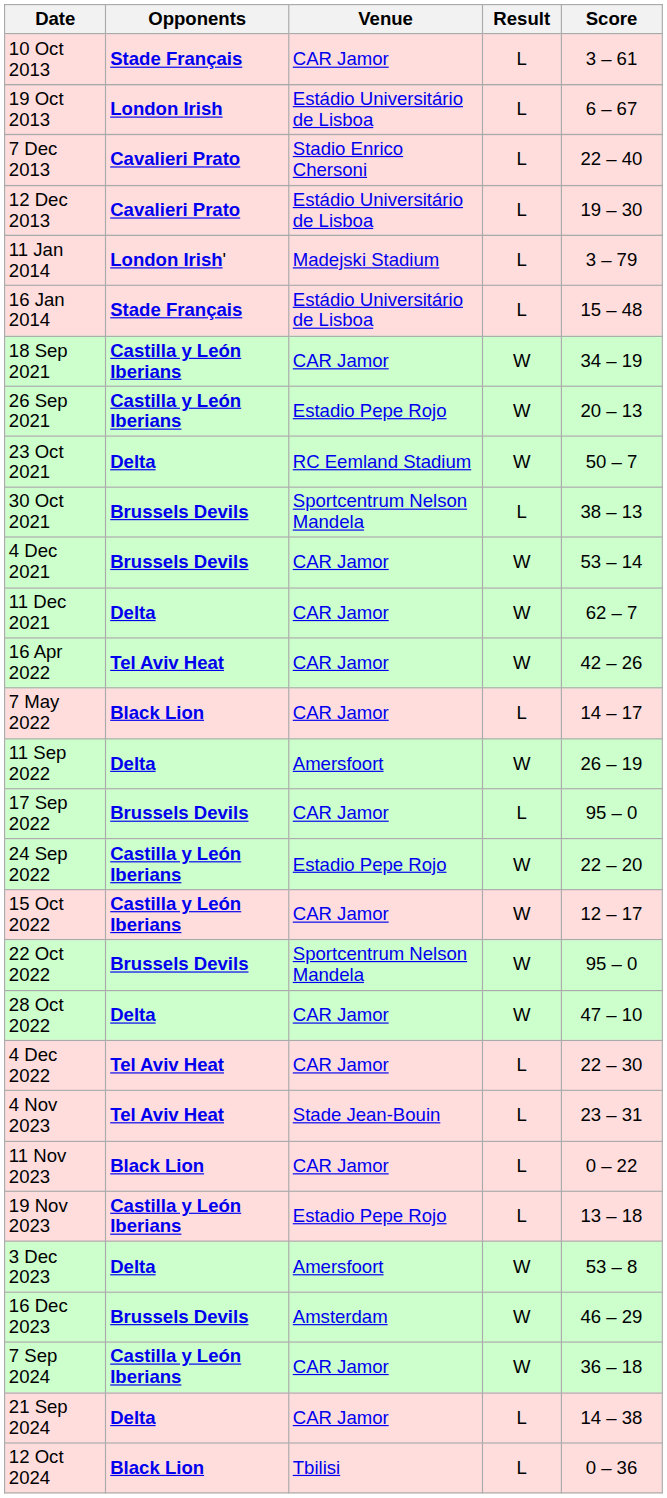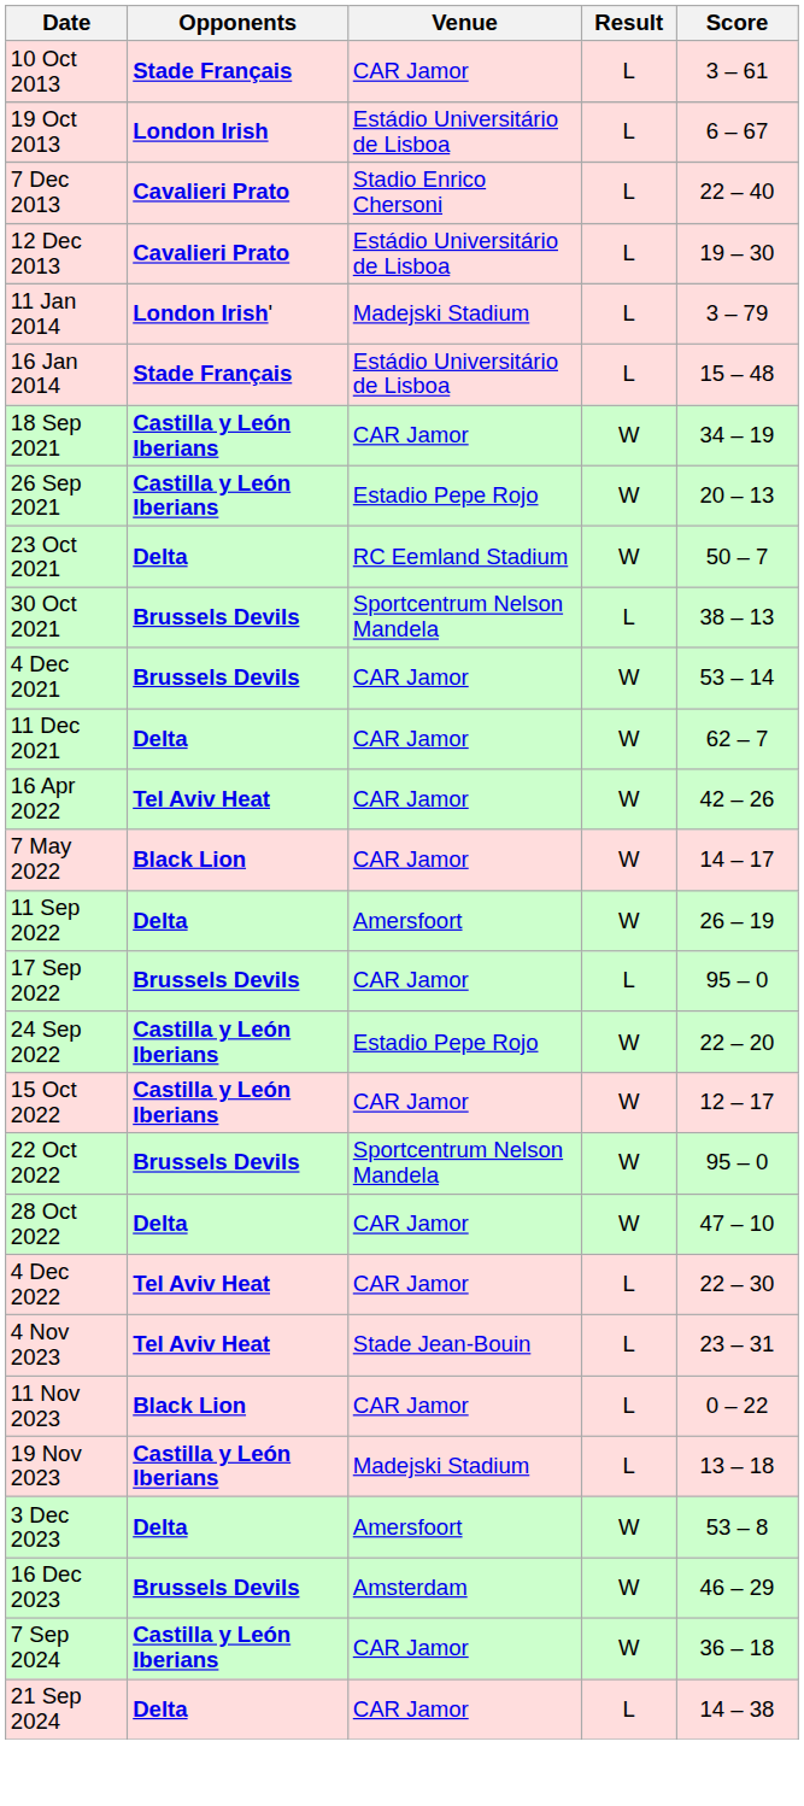7 May 2022 | Result: L -> W
19 Nov 2023 | Venue: Estadio Pepe Rojo -> Madejski Stadium
- row: 12 Oct 2024 | Black Lion | Tbilisi | L | 0 – 36
